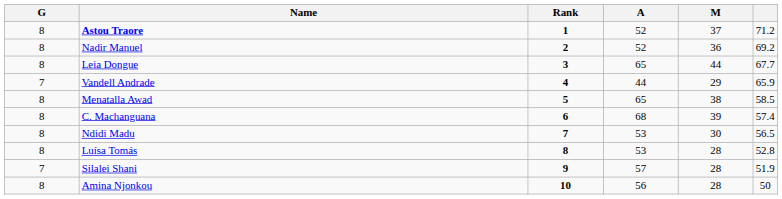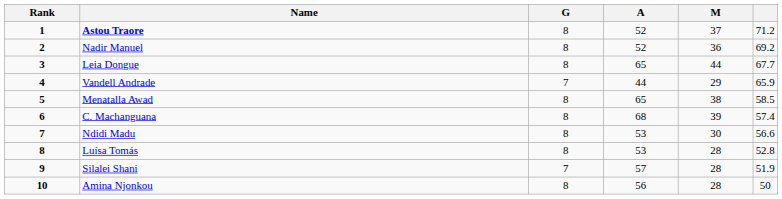columns swapped: Rank <-> G
Ndidi Madu | column 6: 56.5 -> 56.6
